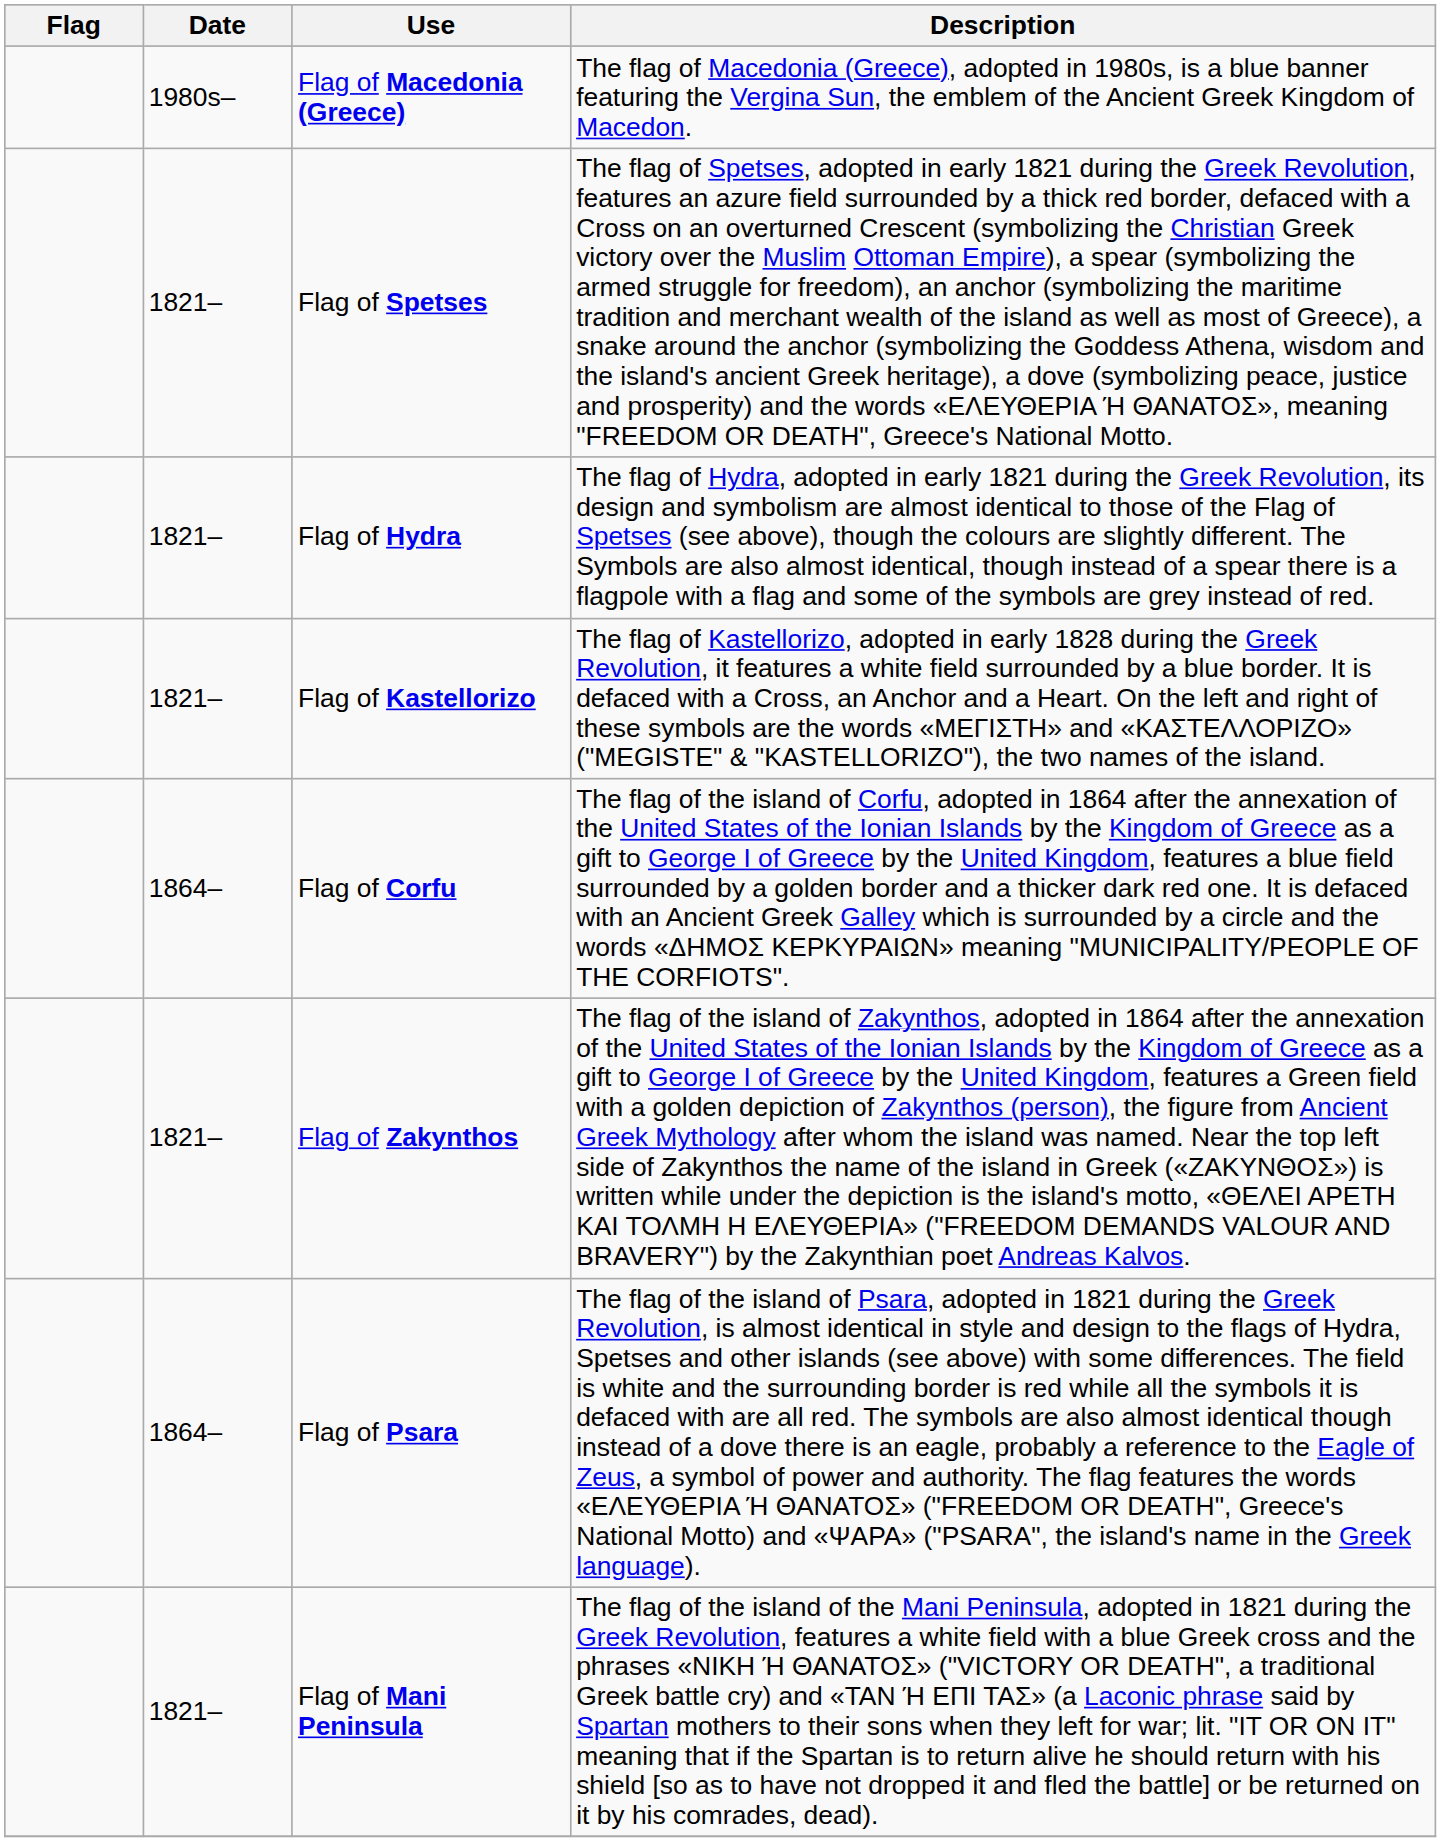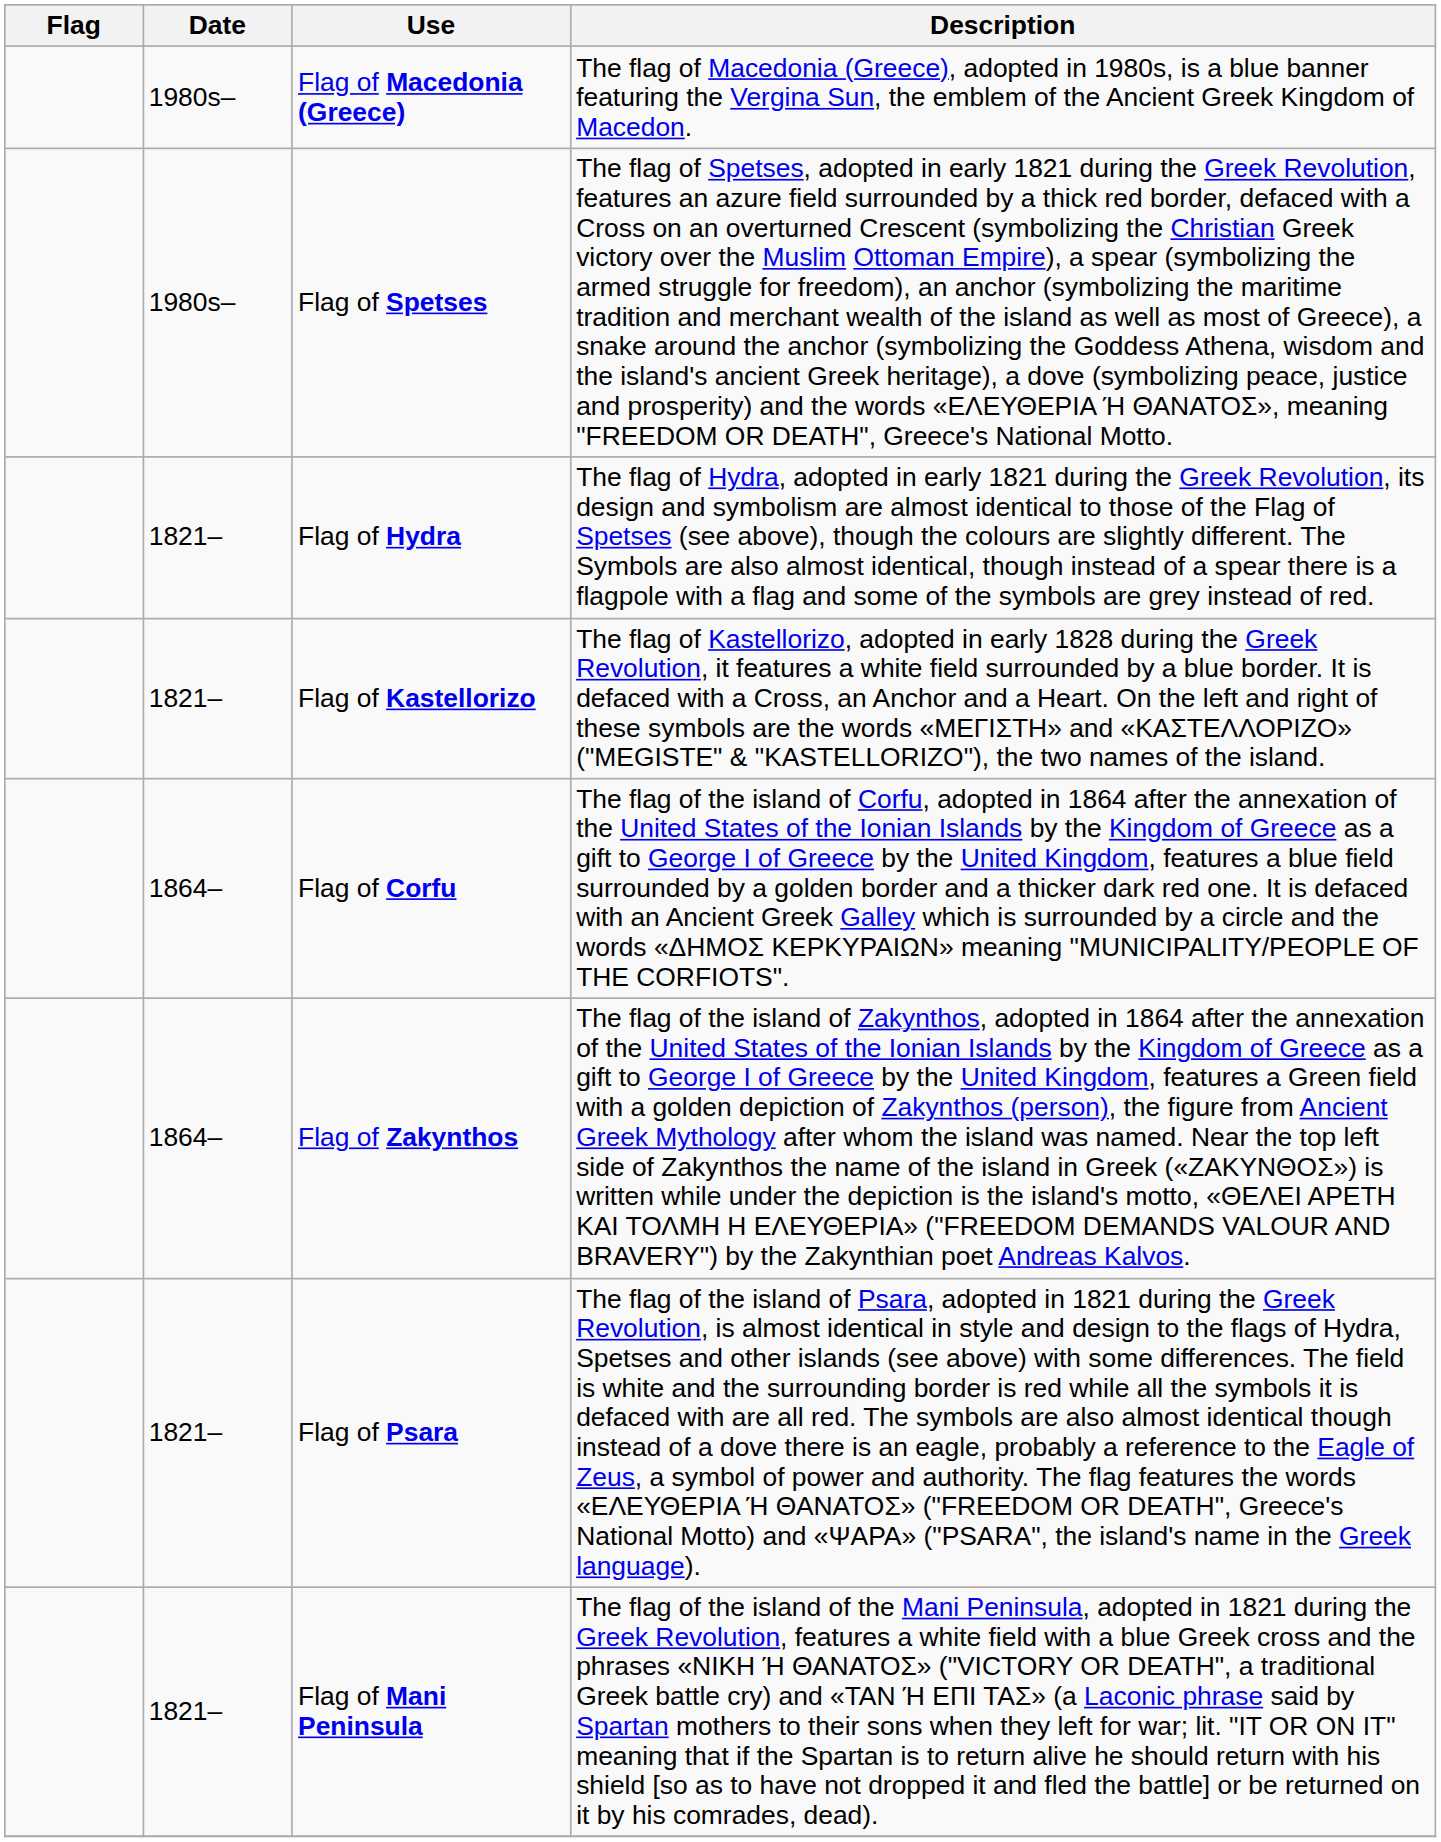Flag of Spetses | Date: 1821– -> 1980s–
Flag of Zakynthos | Date: 1821– -> 1864–
Flag of Psara | Date: 1864– -> 1821–
